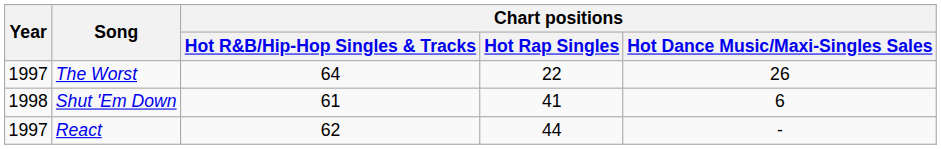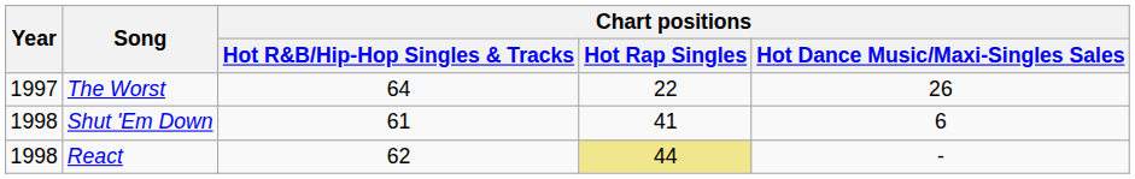React | Year: 1997 -> 1998
React | Chart positions / Hot Rap Singles: no background -> khaki background
